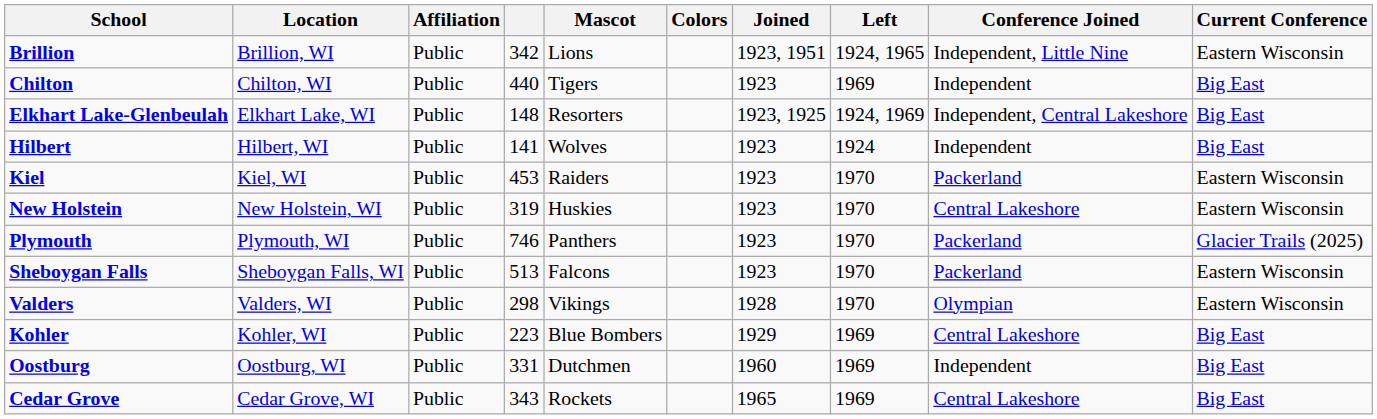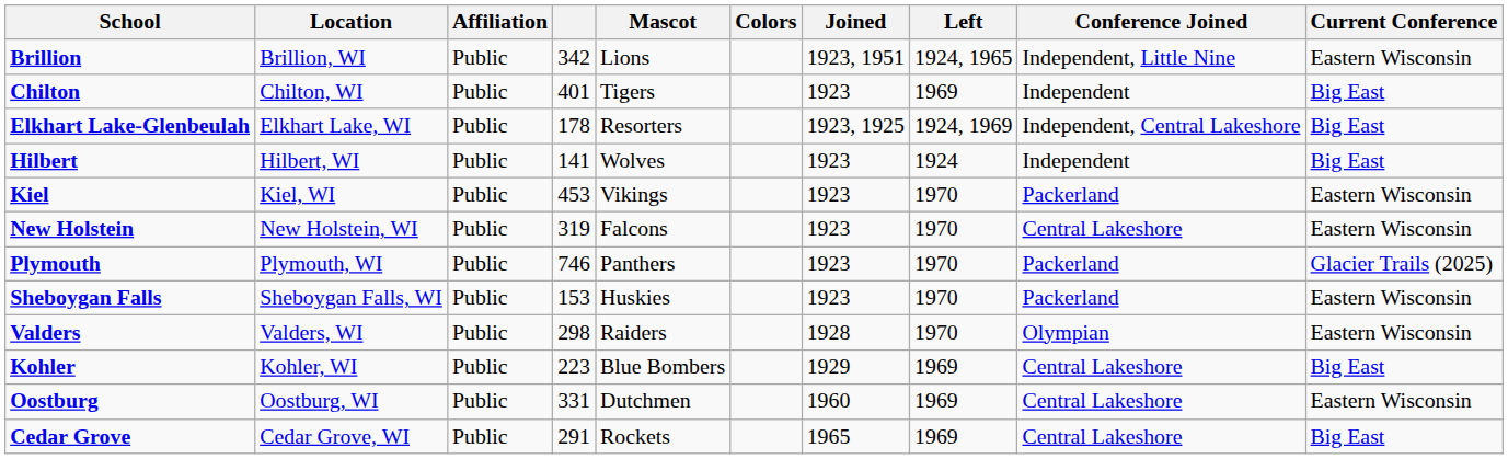Chilton | column 4: 440 -> 401
Elkhart Lake-Glenbeulah | column 4: 148 -> 178
Kiel | Mascot: Raiders -> Vikings
New Holstein | Mascot: Huskies -> Falcons
Sheboygan Falls | column 4: 513 -> 153
Sheboygan Falls | Mascot: Falcons -> Huskies
Valders | Mascot: Vikings -> Raiders
Oostburg | Conference Joined: Independent -> Central Lakeshore
Oostburg | Current Conference: Big East -> Eastern Wisconsin
Cedar Grove | column 4: 343 -> 291
